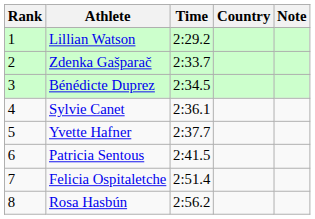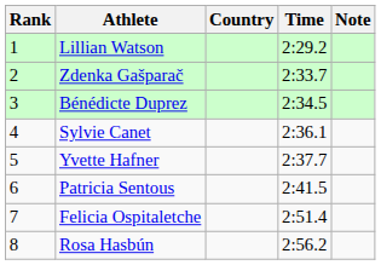columns swapped: Country <-> Time
